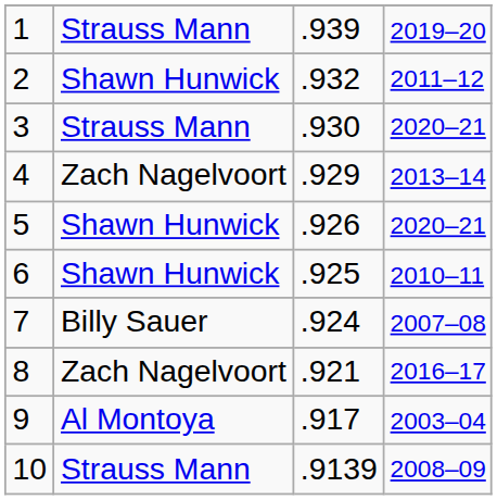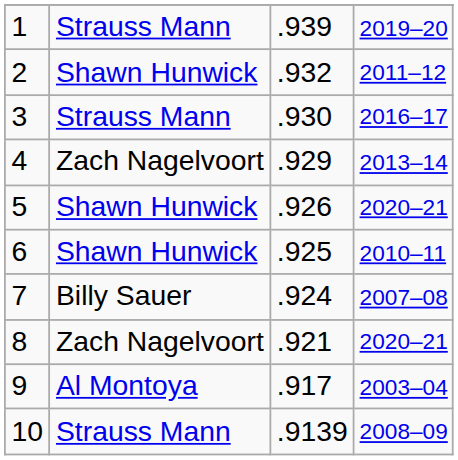3 | column 4: 2020–21 -> 2016–17
8 | column 4: 2016–17 -> 2020–21
